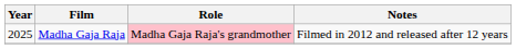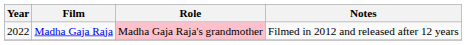Madha Gaja Raja | Year: 2025 -> 2022
